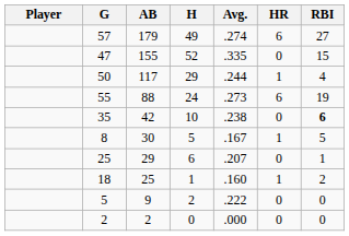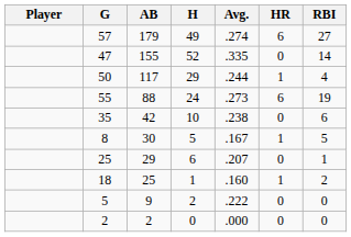47 | RBI: 15 -> 14
35 | RBI: bold -> normal
